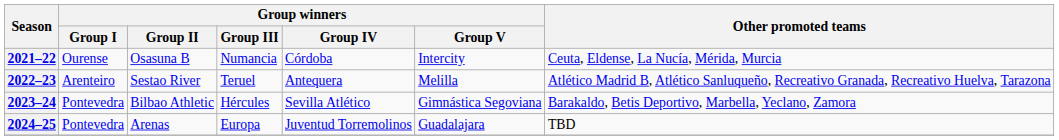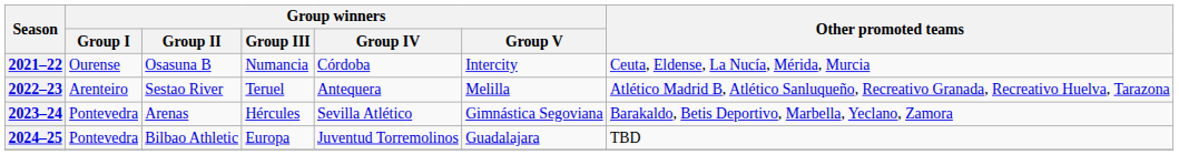2023–24 | Group winners / Group II: Bilbao Athletic -> Arenas
2024–25 | Group winners / Group II: Arenas -> Bilbao Athletic
